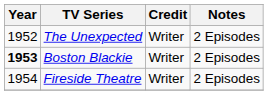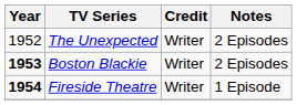Fireside Theatre | Year: normal -> bold
Fireside Theatre | Notes: 2 Episodes -> 1 Episode
